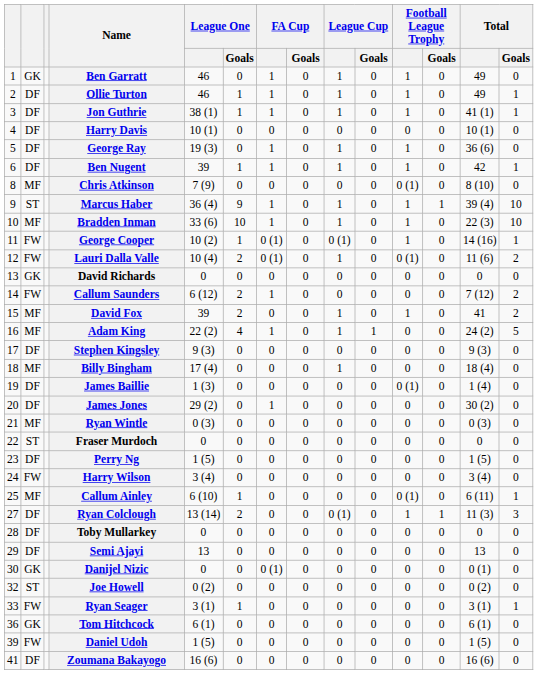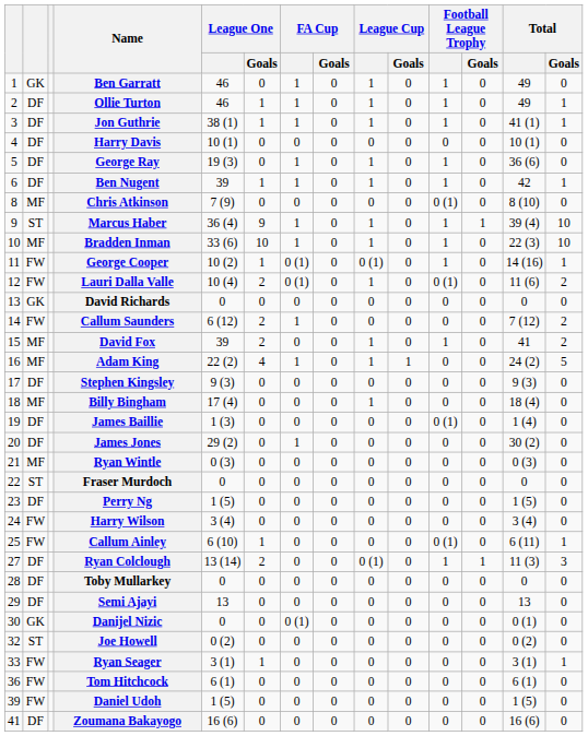Callum Ainley | column 2: MF -> FW
Tom Hitchcock | column 2: GK -> FW
